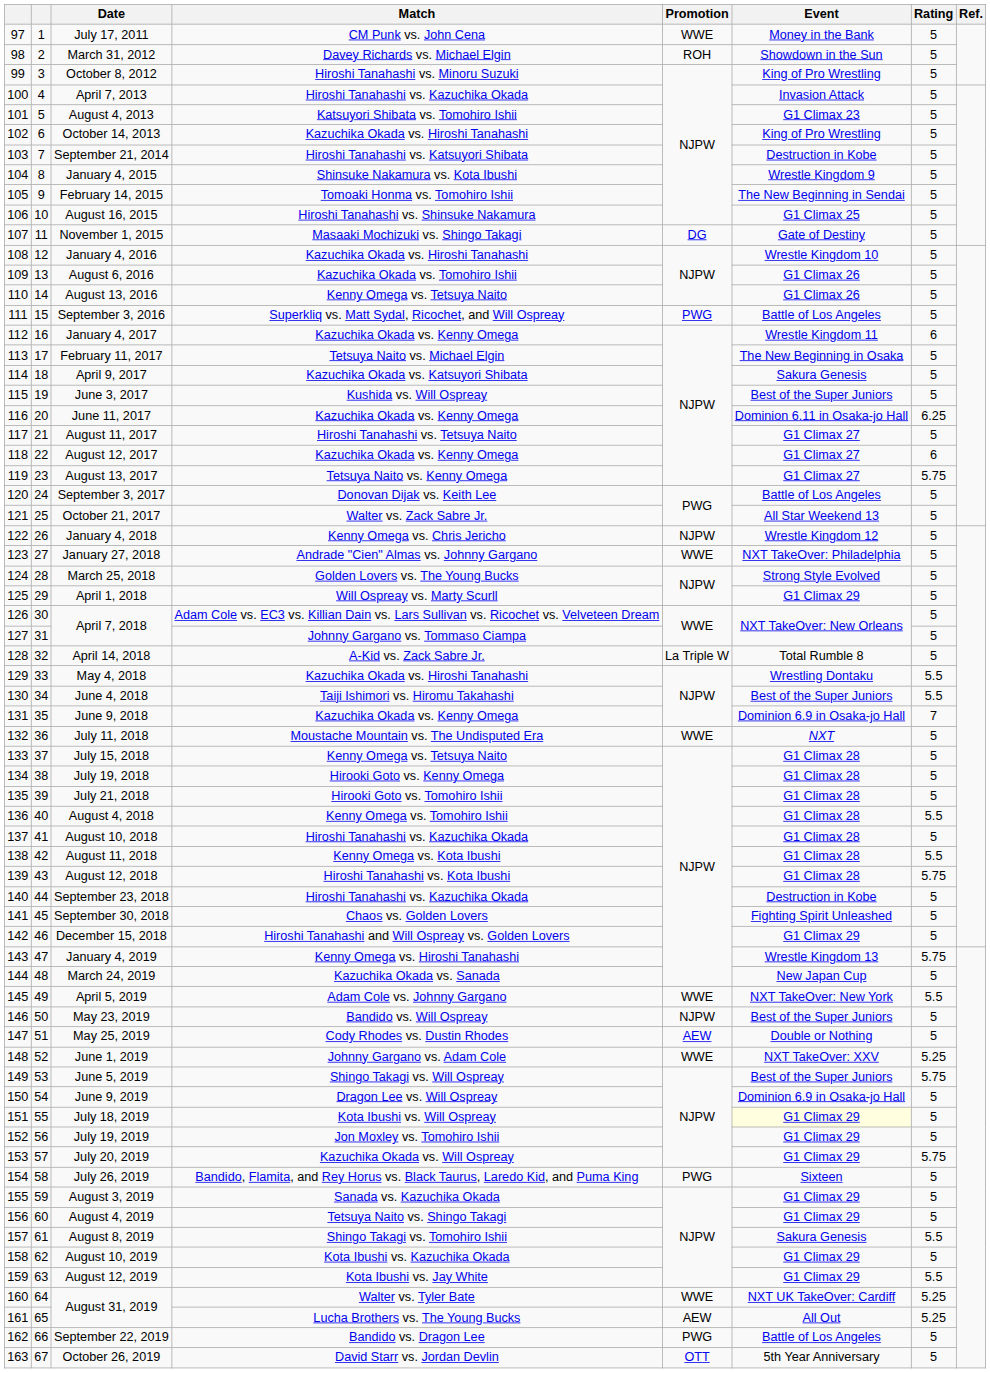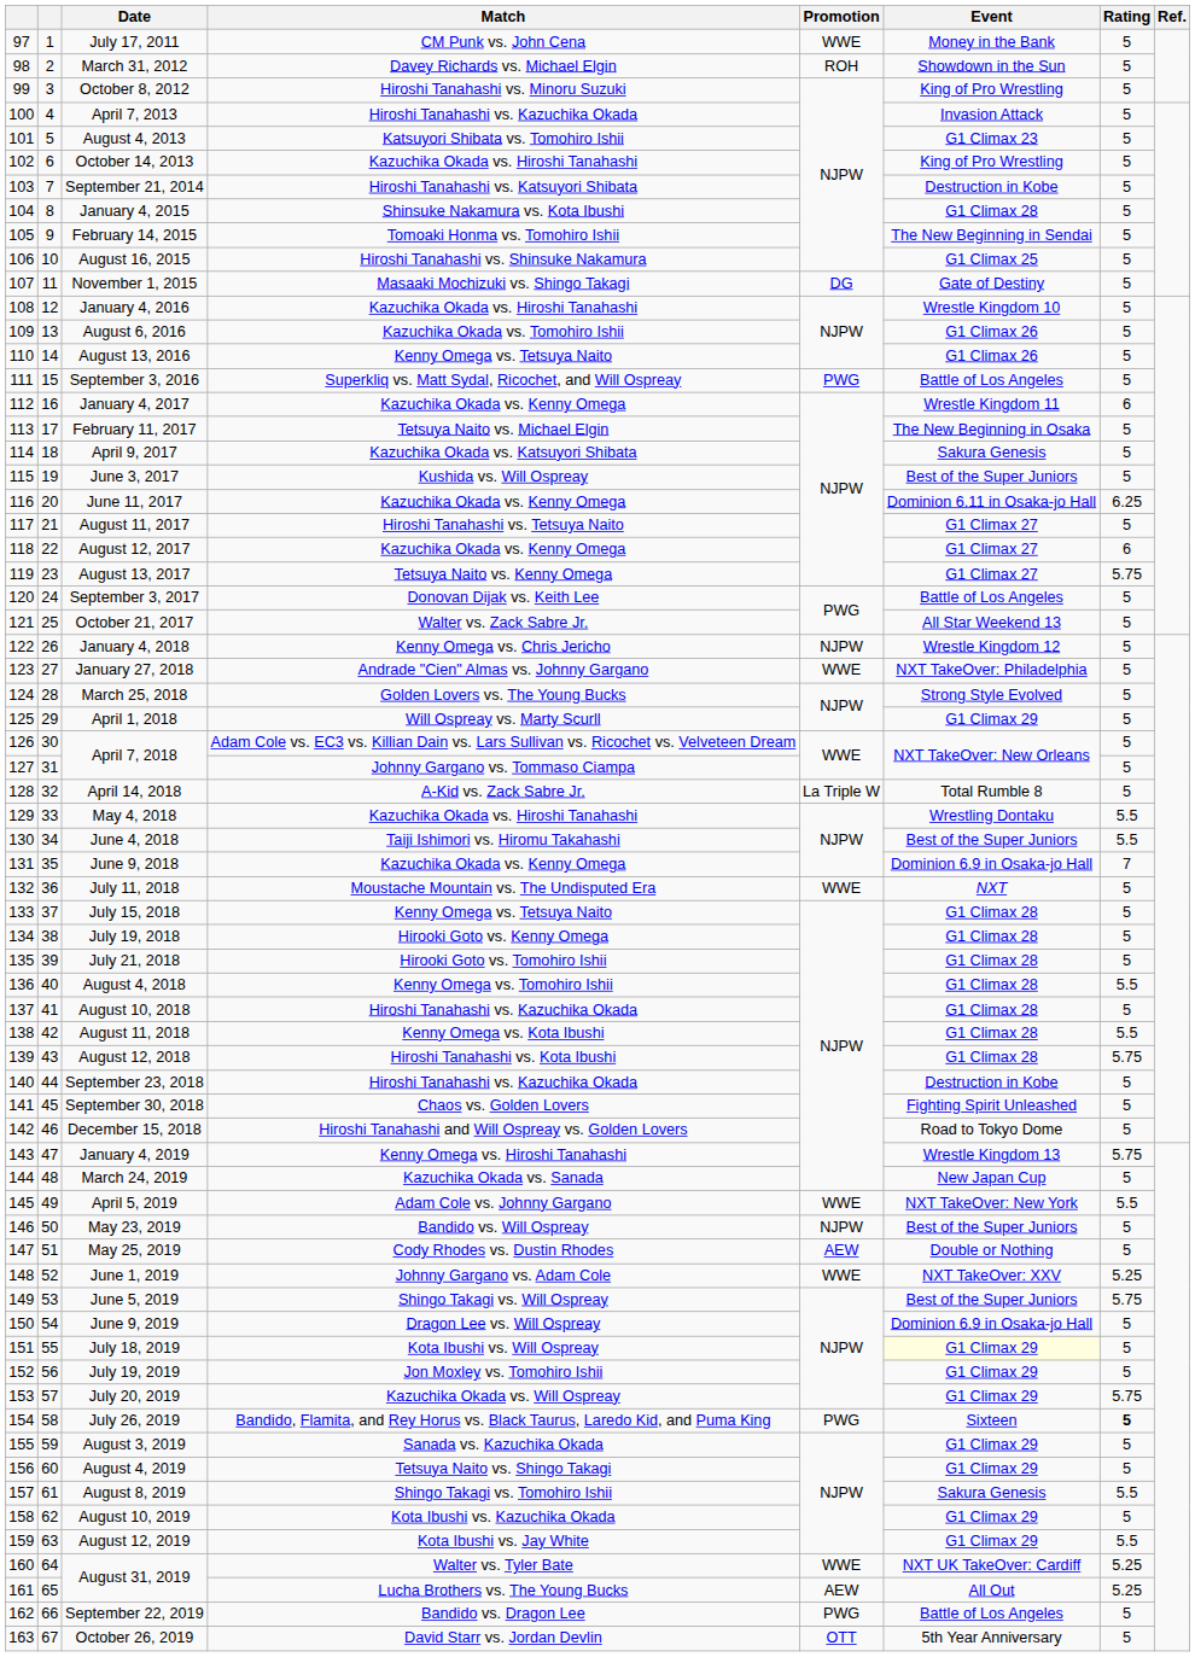January 4, 2015 | Event: Wrestle Kingdom 9 -> G1 Climax 28
December 15, 2018 | Event: G1 Climax 29 -> Road to Tokyo Dome
July 26, 2019 | Rating: normal -> bold
